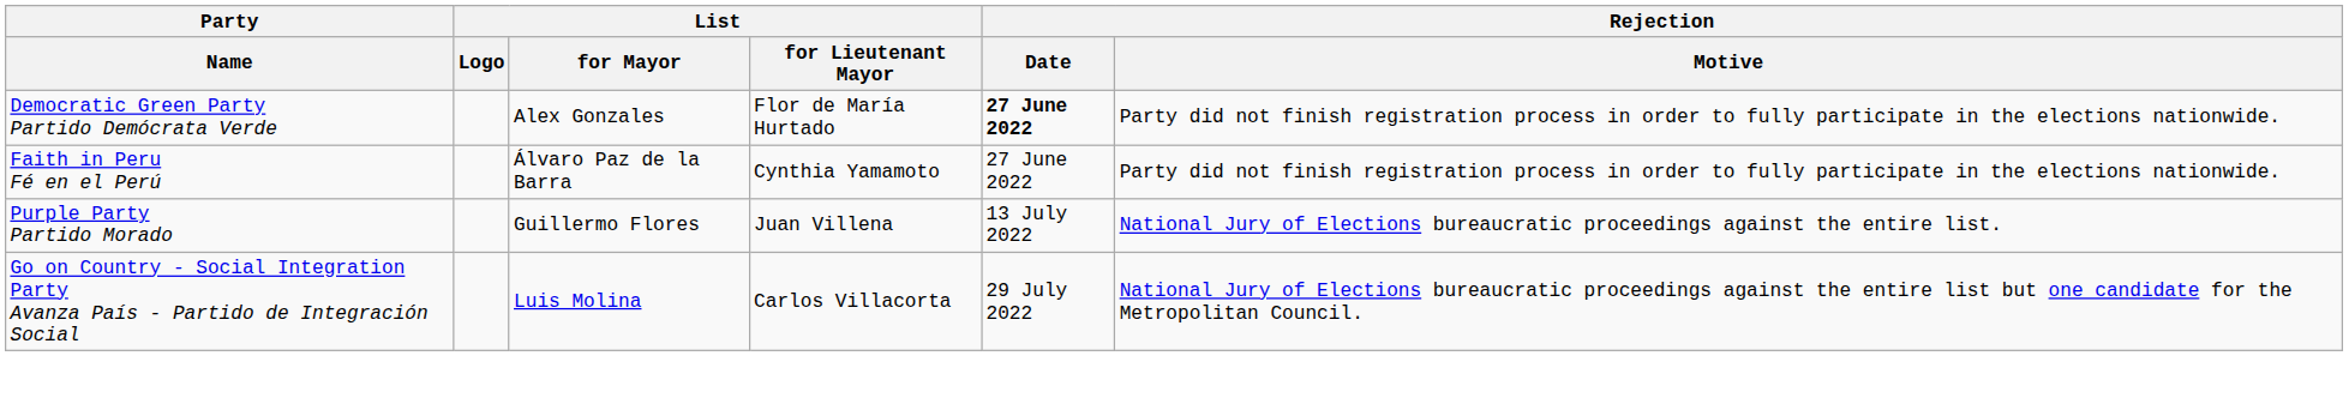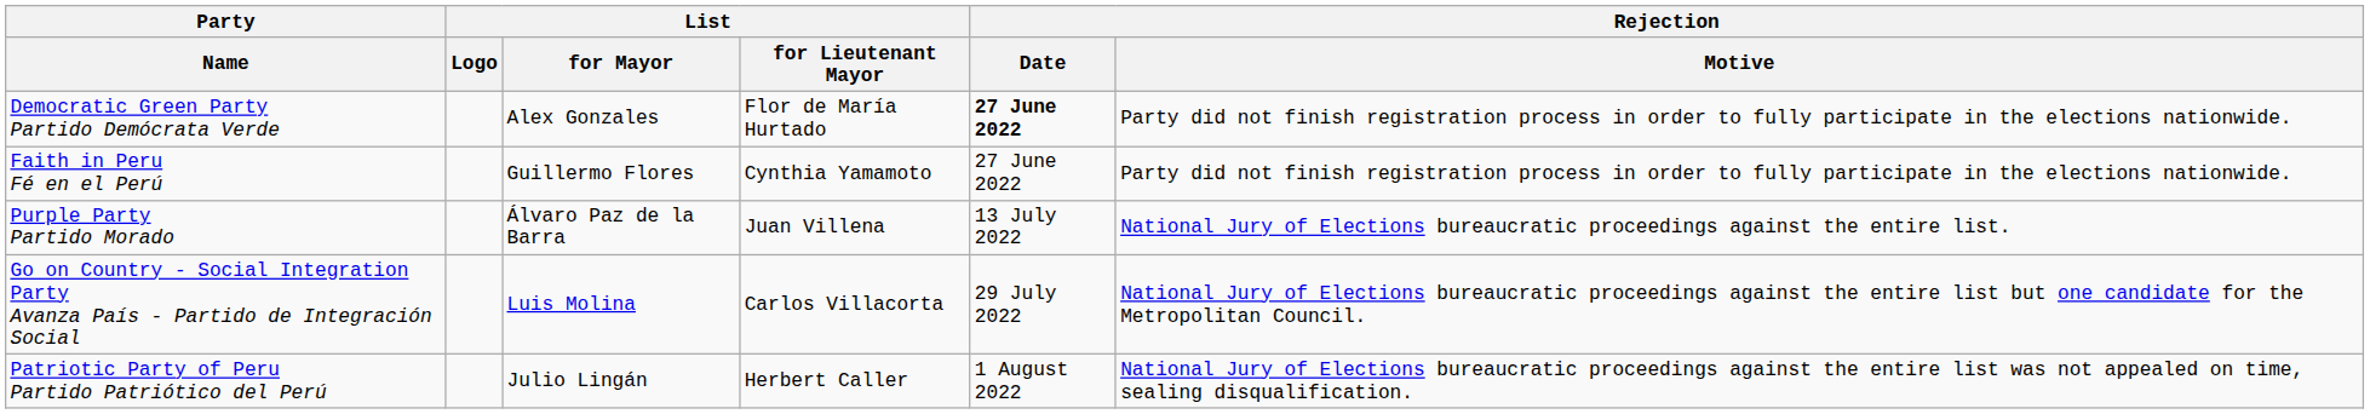Faith in Peru Fé en el Perú | List / for Mayor: Álvaro Paz de la Barra -> Guillermo Flores
Purple Party Partido Morado | List / for Mayor: Guillermo Flores -> Álvaro Paz de la Barra
+ row: Patriotic Party of Peru Partido Patriótico del Perú | Julio Lingán | Herbert Caller | 1 August 2022 | National Jury of Elections bureaucratic proceedings against the entire list was not appealed on time, sealing disqualification.
